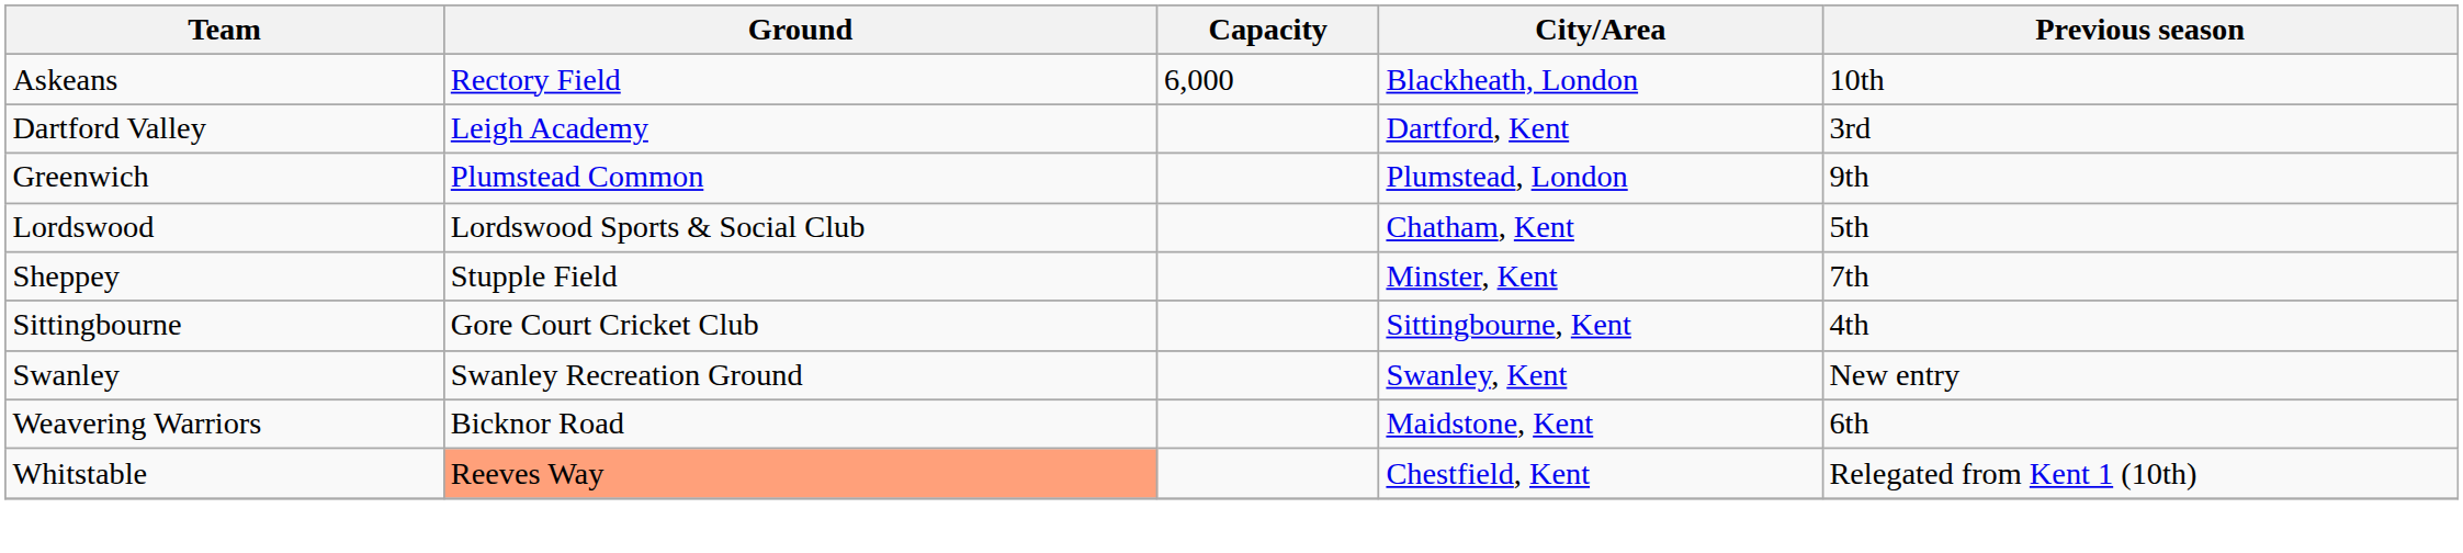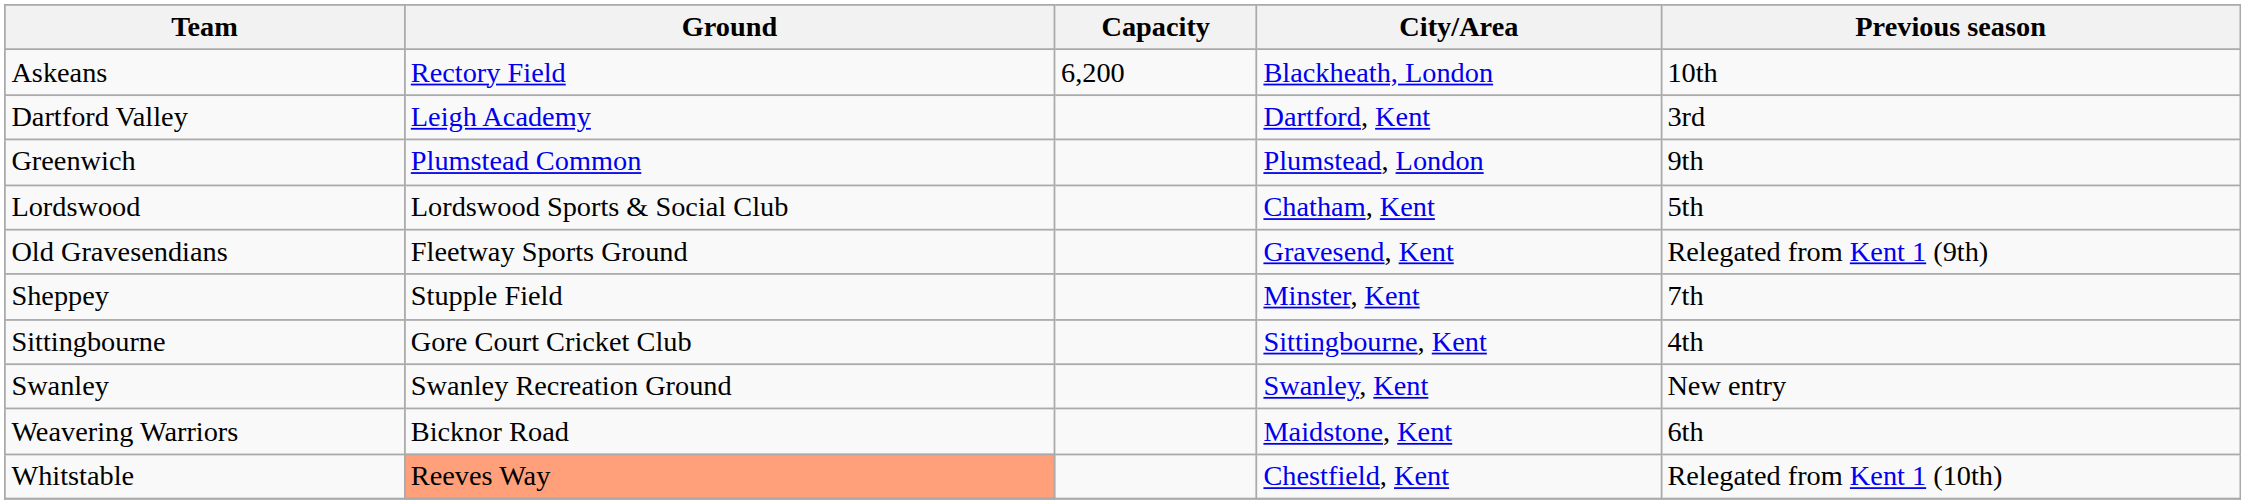Askeans | Capacity: 6,000 -> 6,200
+ row: Old Gravesendians | Fleetway Sports Ground | Gravesend, Kent | Relegated from Kent 1 (9th)
